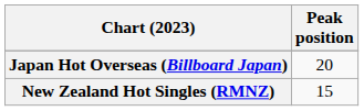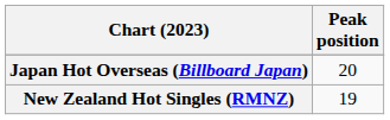New Zealand Hot Singles (RMNZ) | Peak position: 15 -> 19
